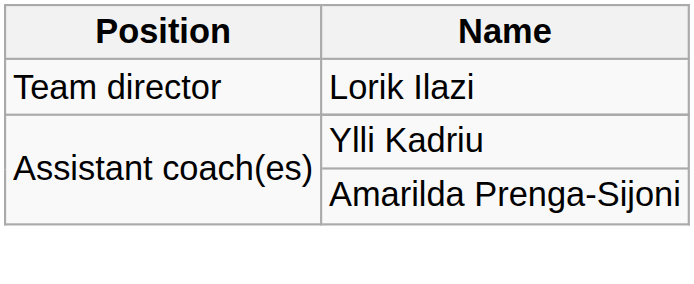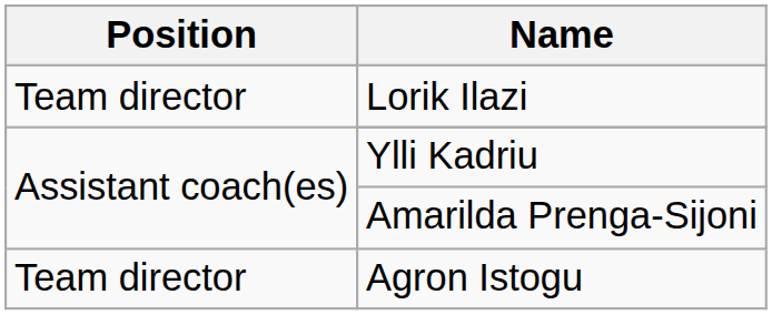+ row: Team director | Agron Istogu
